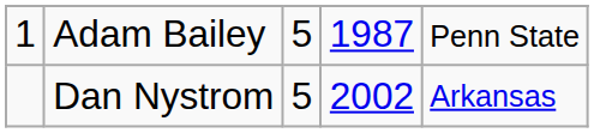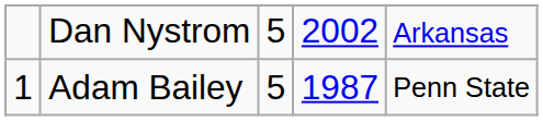rows swapped: Adam Bailey <-> Dan Nystrom
